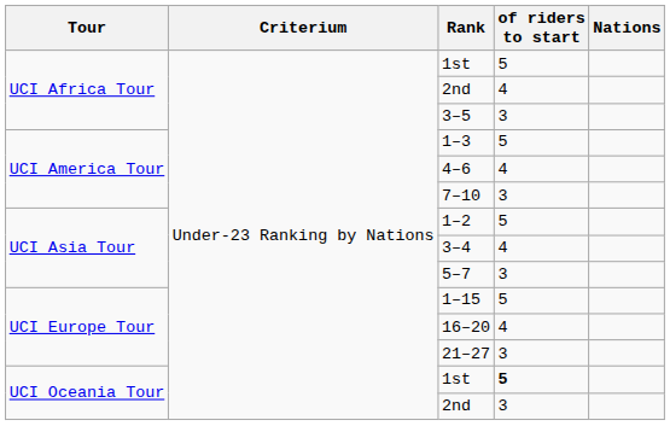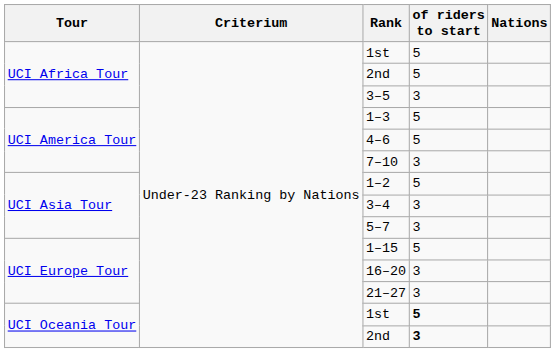UCI Africa Tour / 2nd | of riders to start: 4 -> 5
4–6 | of riders to start: 4 -> 5
3–4 | of riders to start: 4 -> 3
16–20 | of riders to start: 4 -> 3
UCI Oceania Tour / 2nd | of riders to start: normal -> bold
